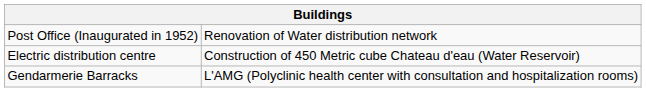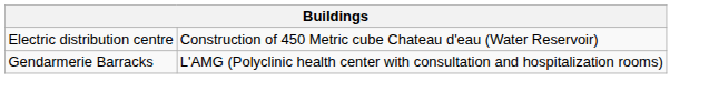- row: Post Office (Inaugurated in 1952) | Renovation of Water distribution network
